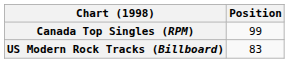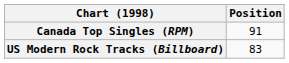Canada Top Singles (RPM) | Position: 99 -> 91
